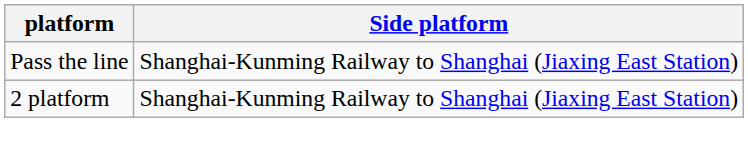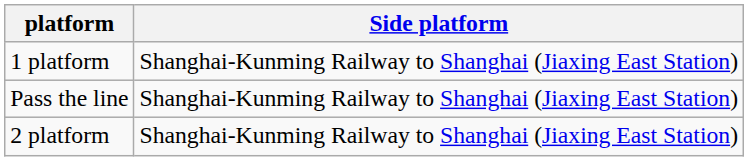+ row: 1 platform | Shanghai-Kunming Railway to Shanghai (Jiaxing East Station)
